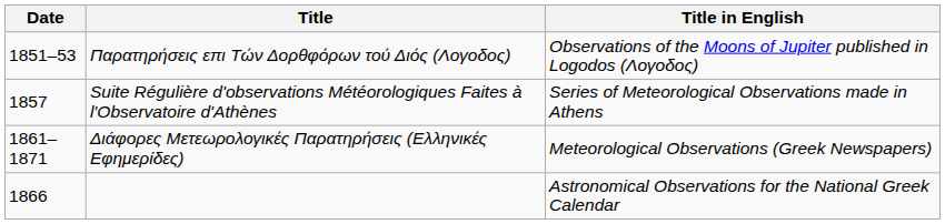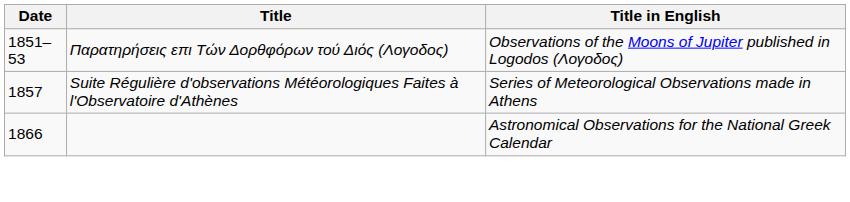- row: 1861–1871 | Διάφορες Μετεωρολογικές Παρατηρήσεις (Ελληνικές Εφημερίδες) | Meteorological Observations (Greek Newspapers)
